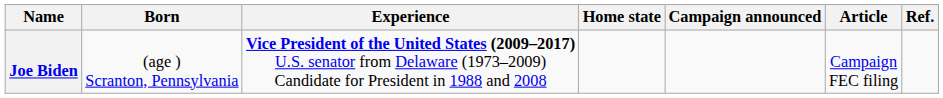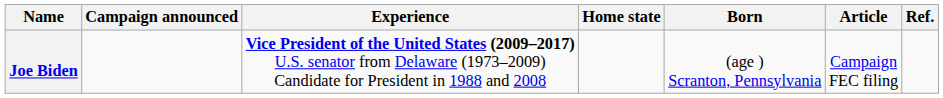columns swapped: Born <-> Campaign announced
